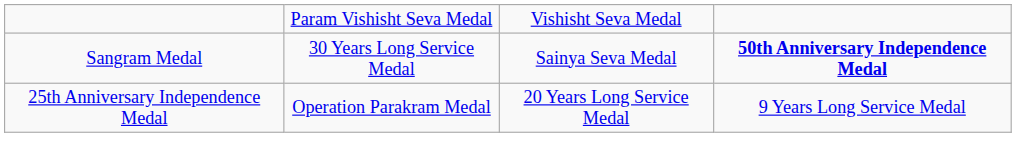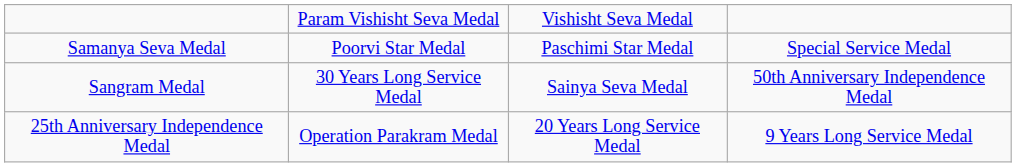+ row: Samanya Seva Medal | Poorvi Star Medal | Paschimi Star Medal | Special Service Medal
Sangram Medal | column 4: bold -> normal
